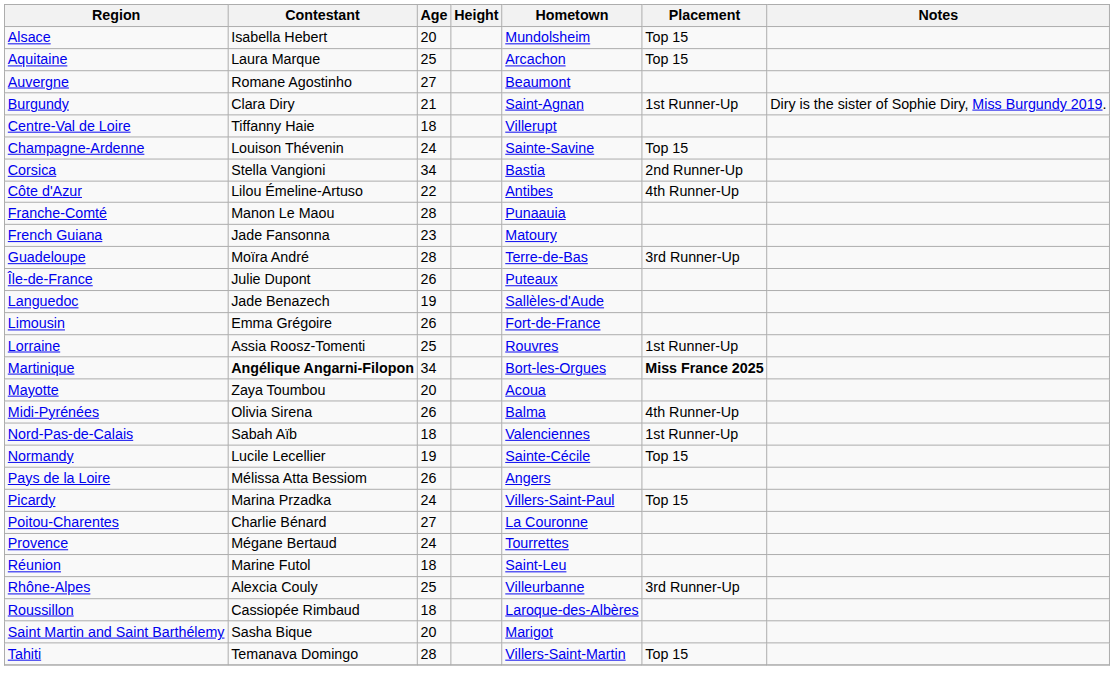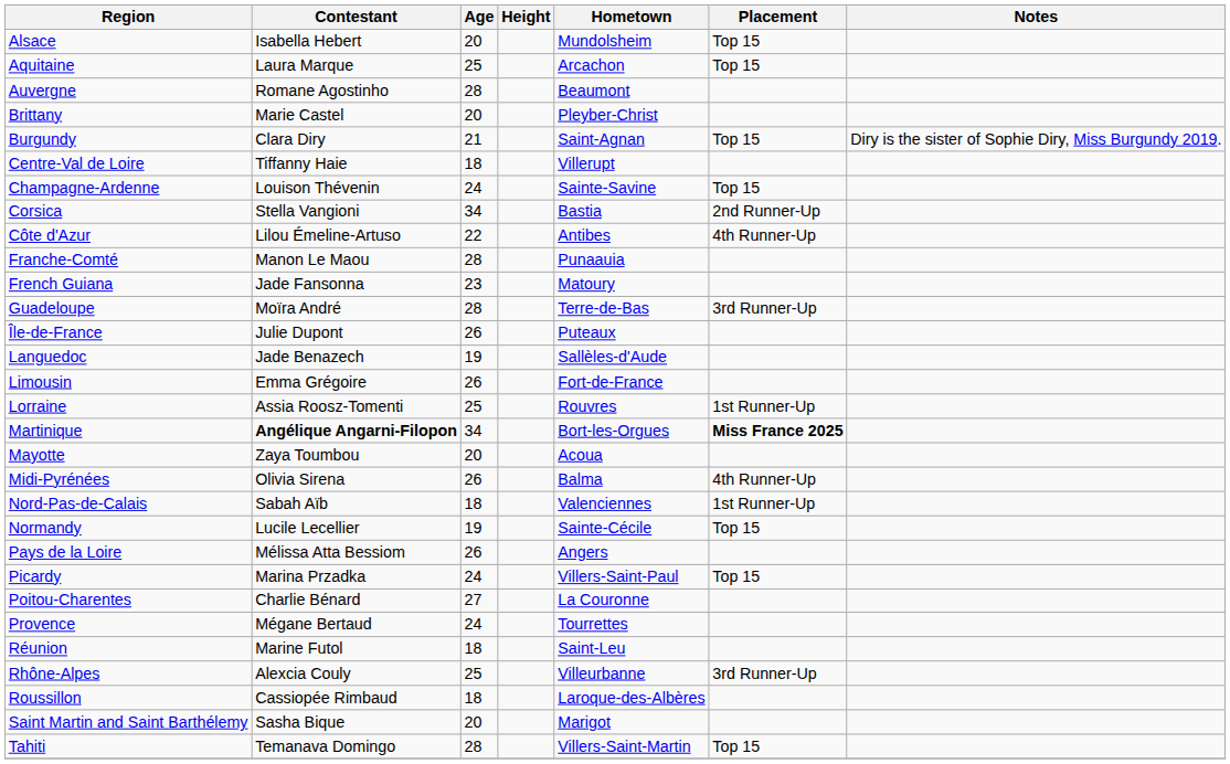Auvergne | Age: 27 -> 28
+ row: Brittany | Marie Castel | 20 | Pleyber-Christ
Burgundy | Placement: 1st Runner-Up -> Top 15
